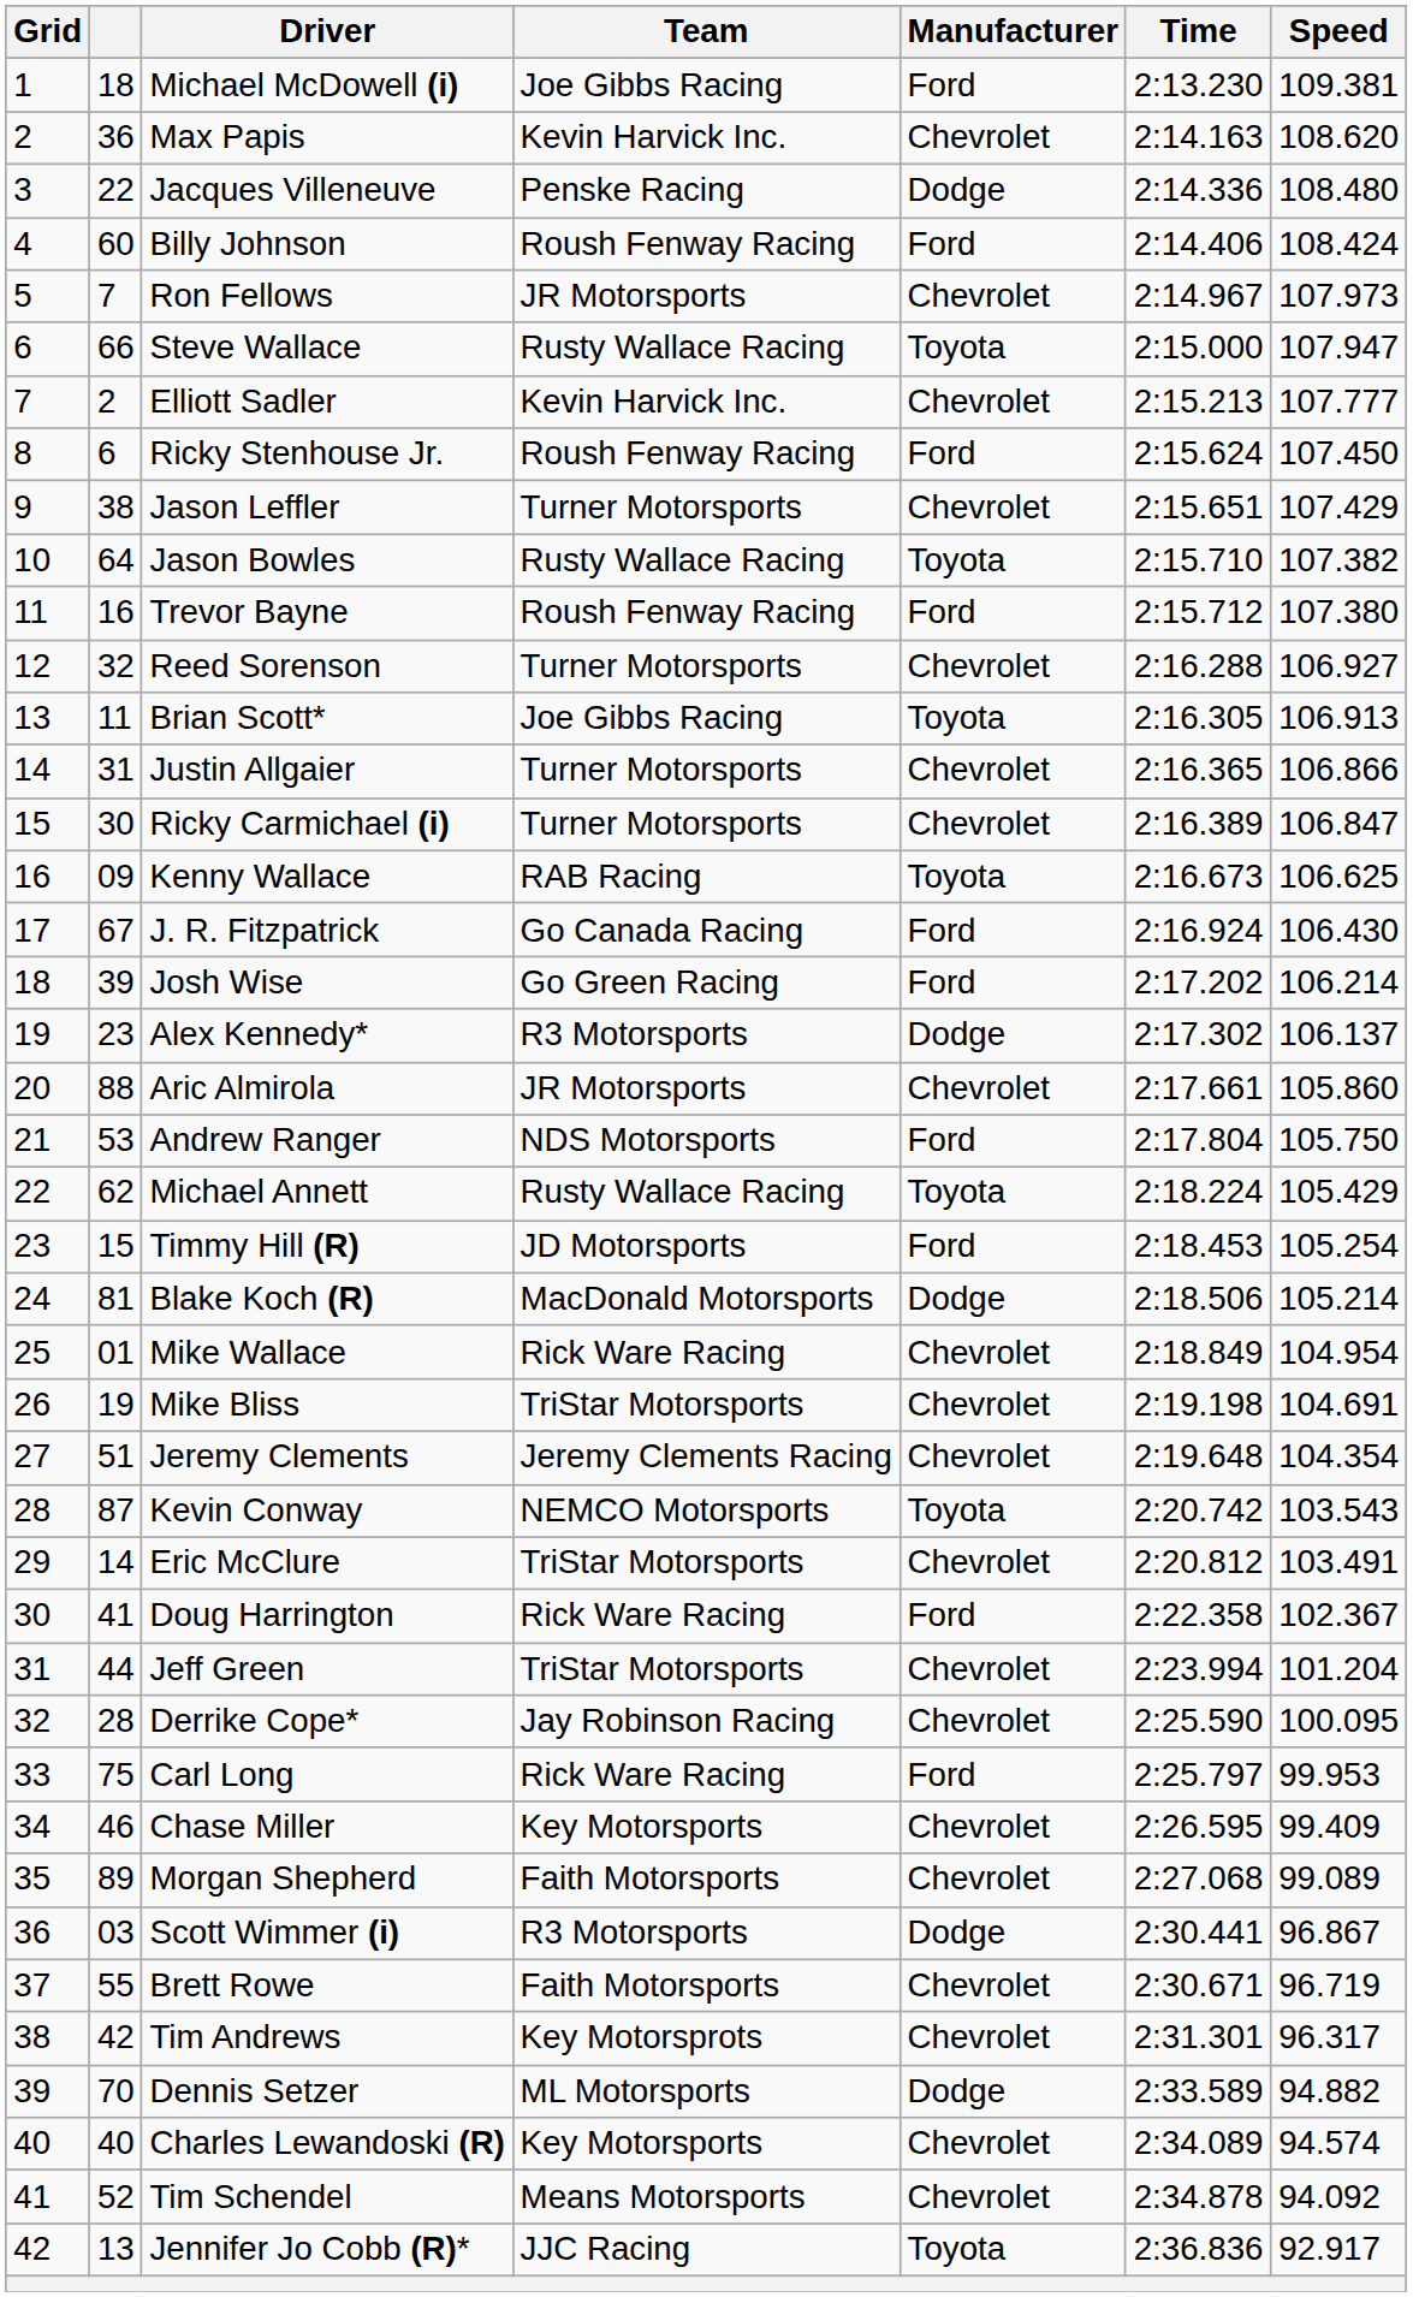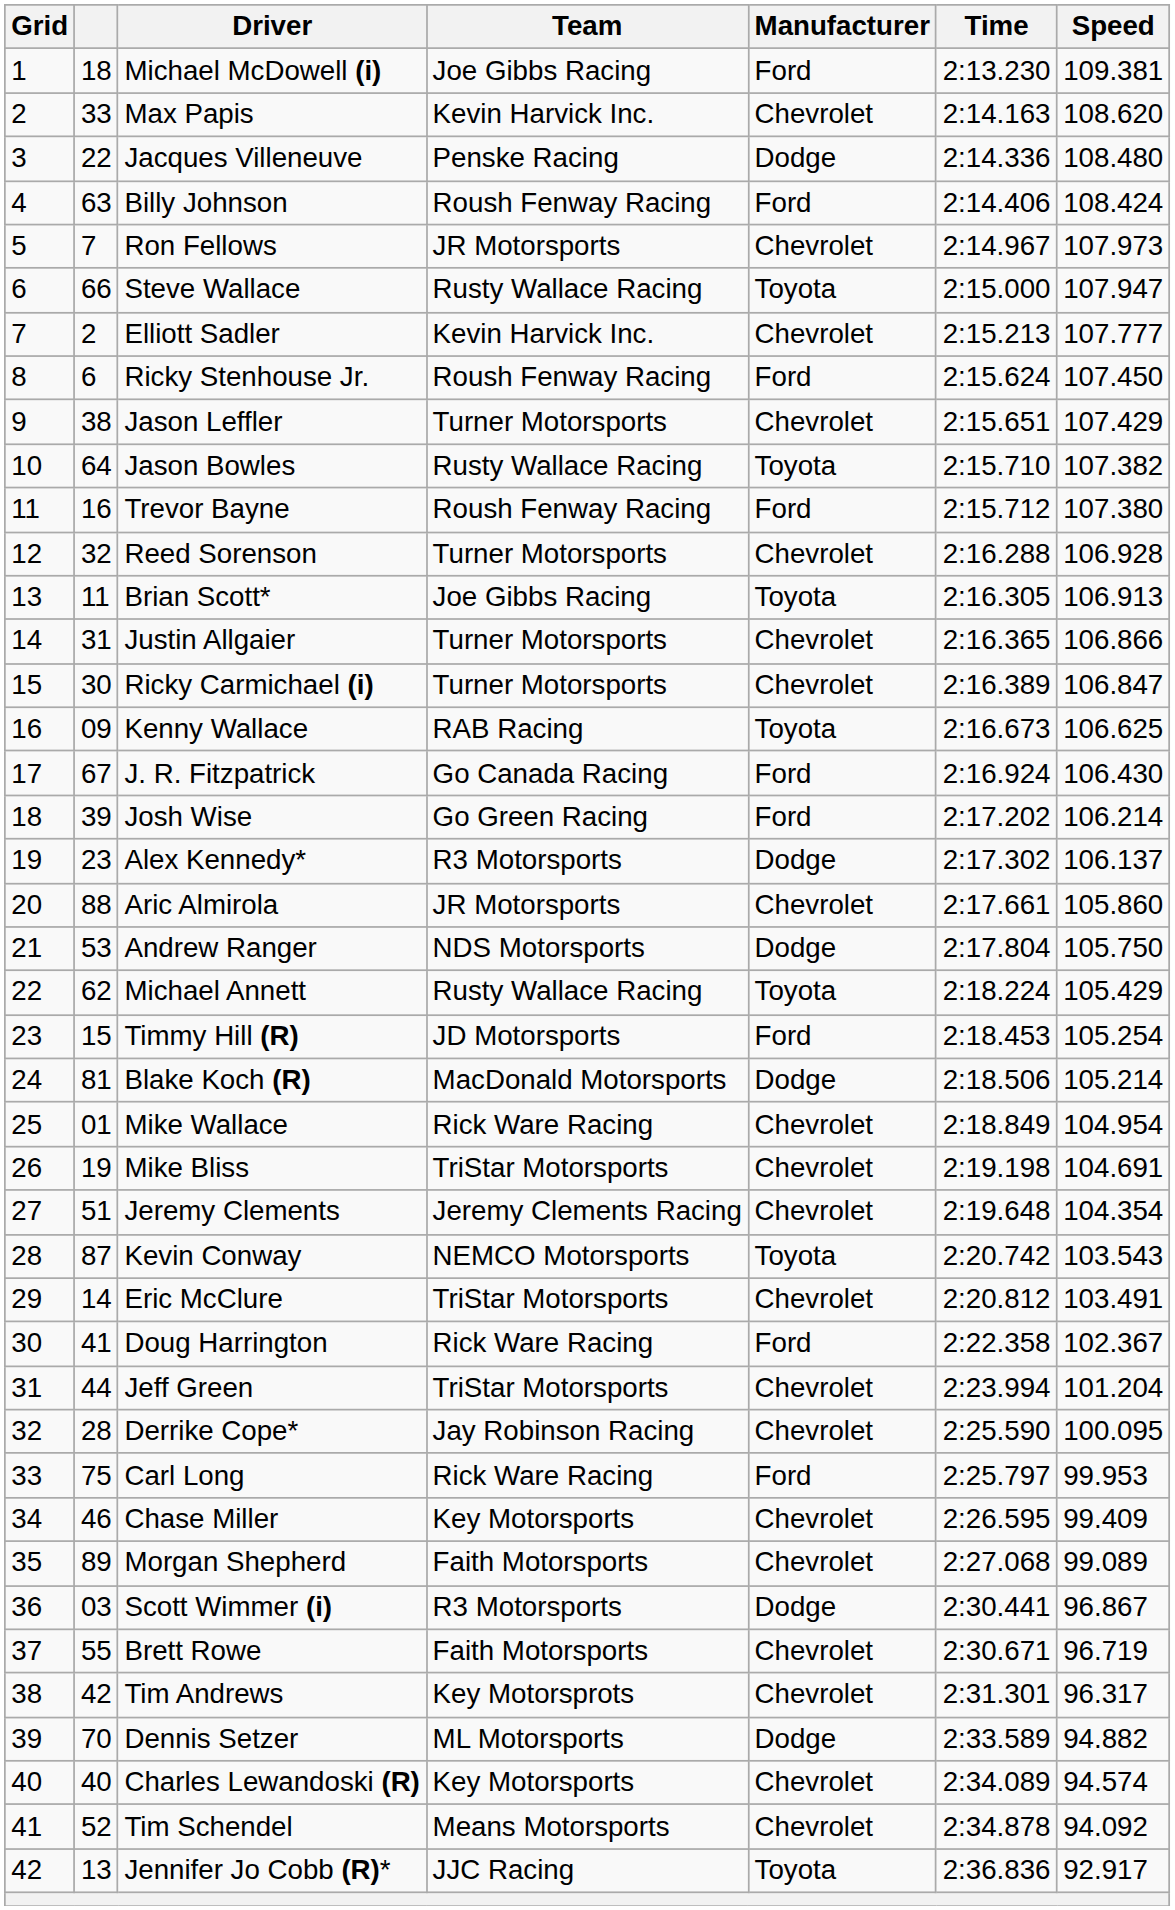Max Papis | column 2: 36 -> 33
Billy Johnson | column 2: 60 -> 63
Reed Sorenson | Speed: 106.927 -> 106.928
Andrew Ranger | Manufacturer: Ford -> Dodge
